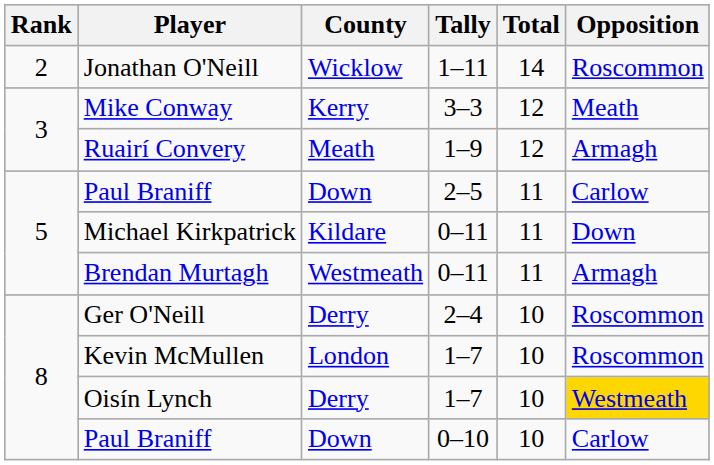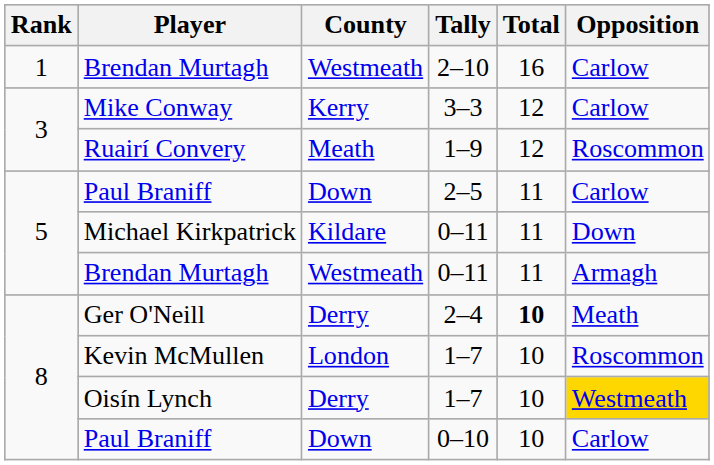+ row: 1 | Brendan Murtagh | Westmeath | 2–10 | 16 | Carlow
- row: 2 | Jonathan O'Neill | Wicklow | 1–11 | 14 | Roscommon
Mike Conway | Opposition: Meath -> Carlow
Ruairí Convery | Opposition: Armagh -> Roscommon
Ger O'Neill | Total: normal -> bold
Ger O'Neill | Opposition: Roscommon -> Meath
